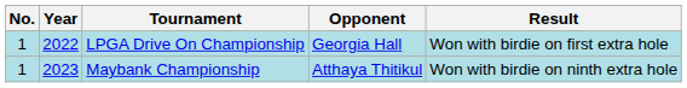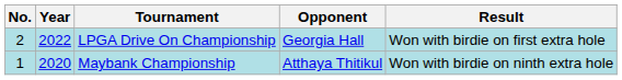LPGA Drive On Championship | No.: 1 -> 2
Maybank Championship | Year: 2023 -> 2020
